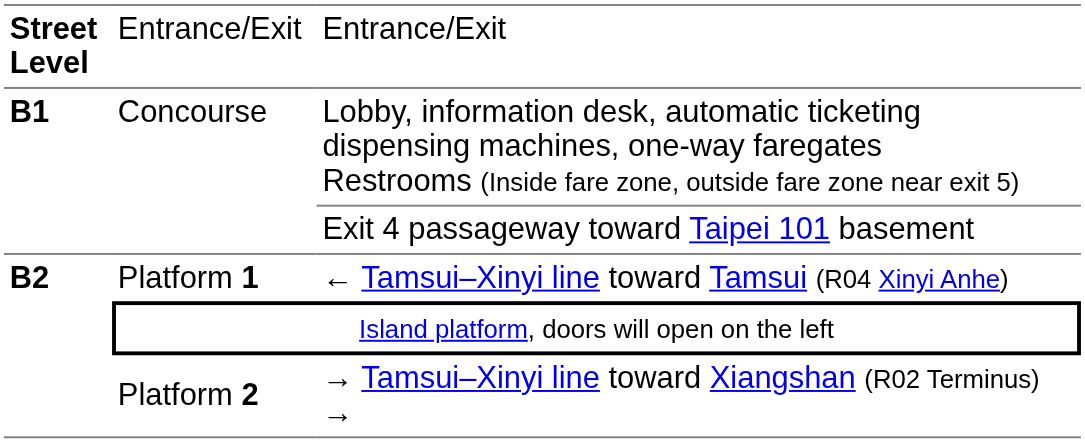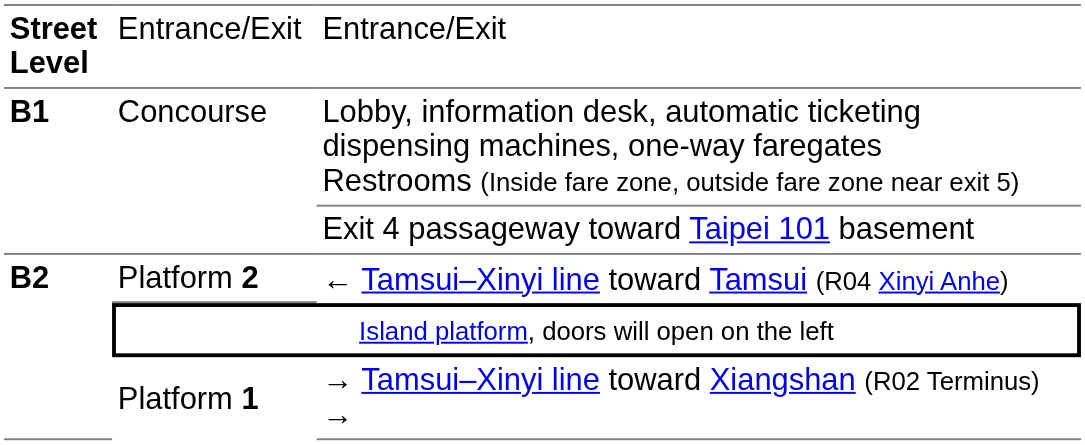← Tamsui–Xinyi line toward Tamsui (R04 Xinyi Anhe) | column 2: Platform 1 -> Platform 2
→ Tamsui–Xinyi line toward Xiangshan (R02 Terminus) → | column 2: Platform 2 -> Platform 1
